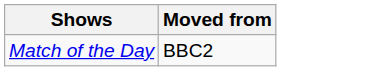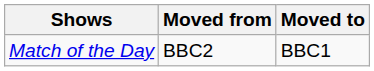+ column: Moved to | BBC1
